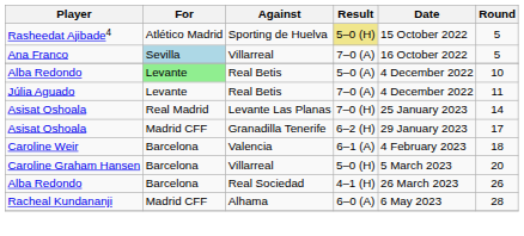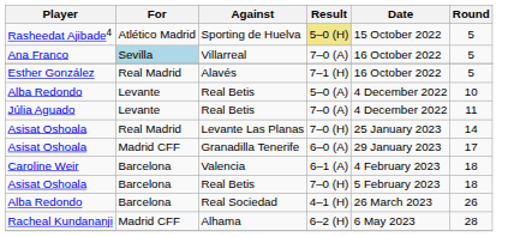+ row: Esther González | Real Madrid | Alavés | 7–1 (H) | 16 October 2022 | 5
Alba Redondo / Real Betis | For: lightgreen background -> no background
Asisat Oshoala / Granadilla Tenerife | Result: 6–2 (H) -> 6–0 (A)
+ row: Asisat Oshoala | Barcelona | Real Betis | 7–0 (H) | 5 February 2023 | 18
- row: Caroline Graham Hansen | Barcelona | Villarreal | 5–0 (H) | 5 March 2023 | 20
Racheal Kundananji | Result: 6–0 (A) -> 6–2 (H)
